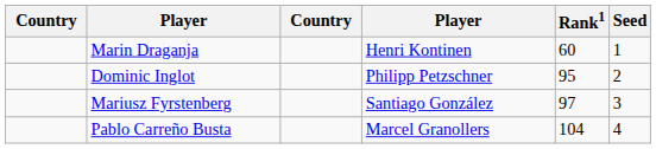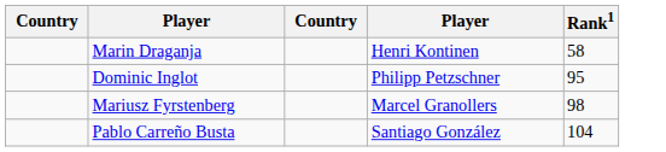- column: Seed | 1 | 2 | 3 | 4
Marin Draganja | Rank1: 60 -> 58
Mariusz Fyrstenberg | column 4: Santiago González -> Marcel Granollers
Mariusz Fyrstenberg | Rank1: 97 -> 98
Pablo Carreño Busta | column 4: Marcel Granollers -> Santiago González
